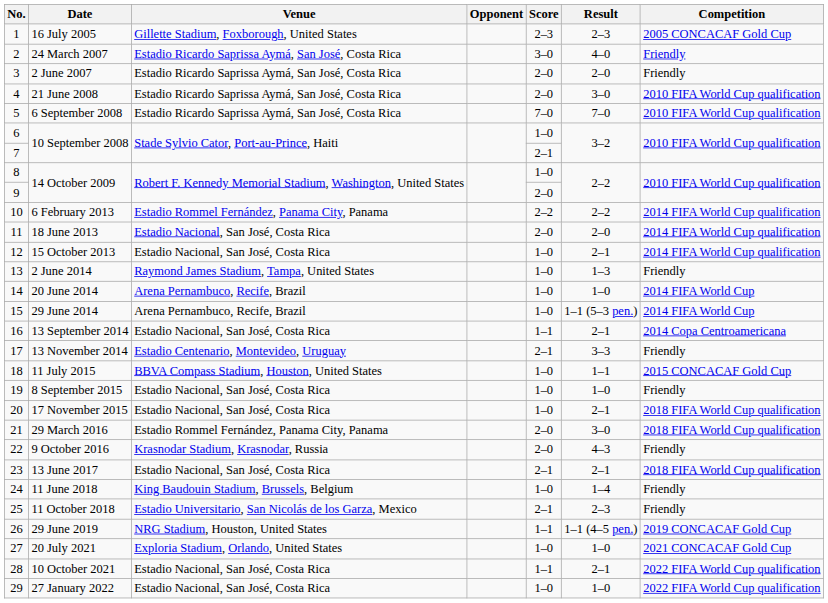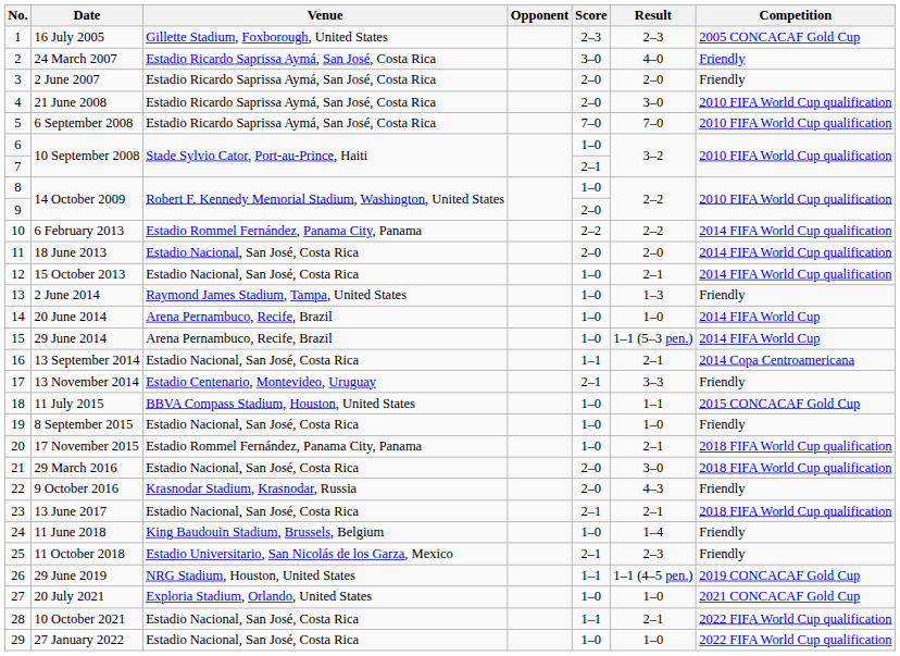17 November 2015 | Venue: Estadio Nacional, San José, Costa Rica -> Estadio Rommel Fernández, Panama City, Panama
29 March 2016 | Venue: Estadio Rommel Fernández, Panama City, Panama -> Estadio Nacional, San José, Costa Rica
